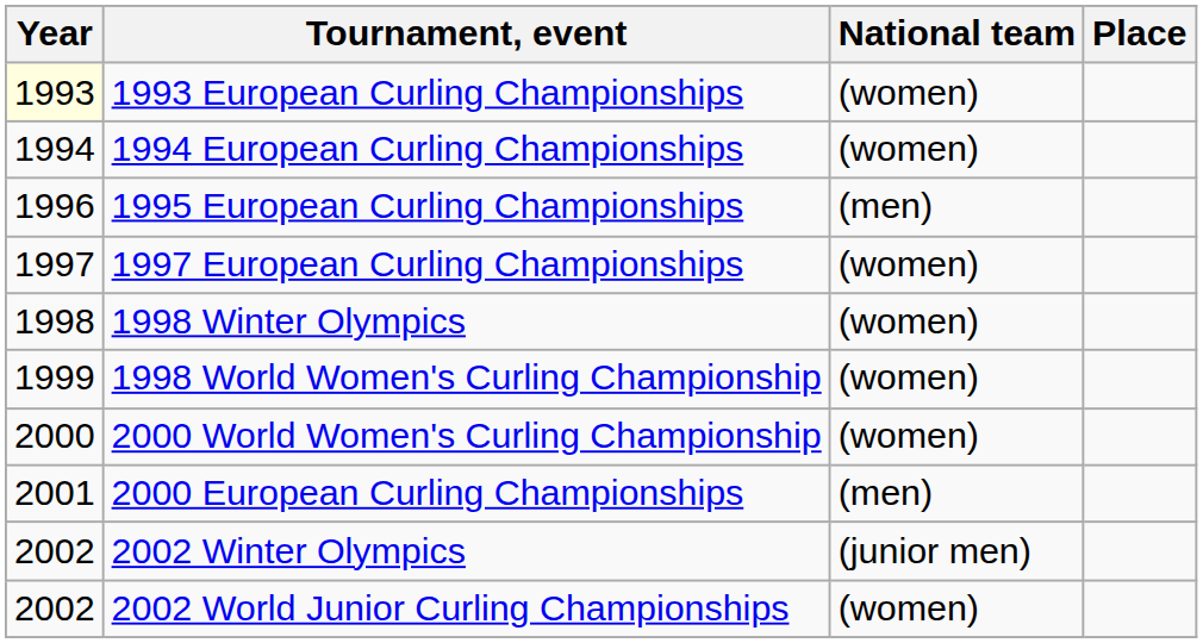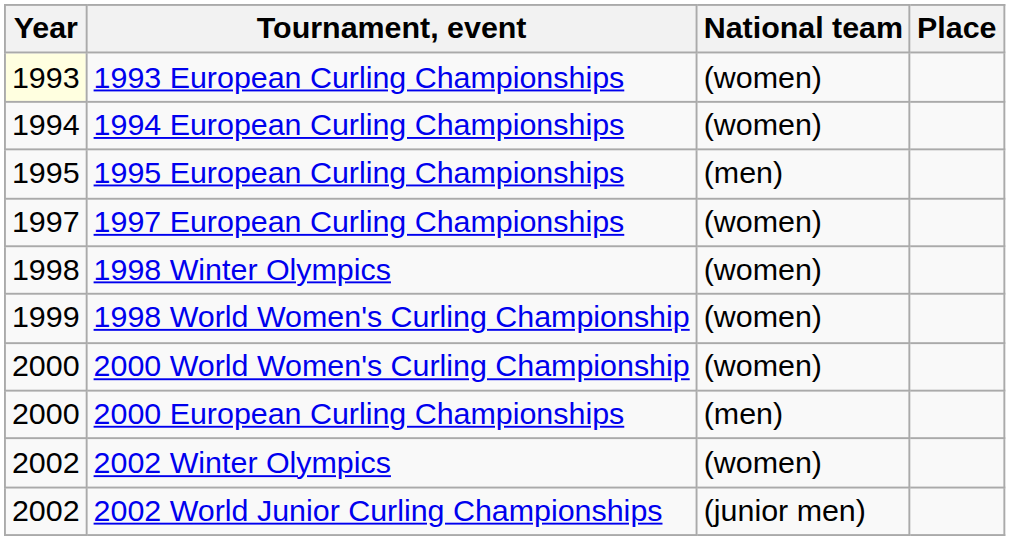1995 European Curling Championships | Year: 1996 -> 1995
2000 European Curling Championships | Year: 2001 -> 2000
2002 Winter Olympics | National team: (junior men) -> (women)
2002 World Junior Curling Championships | National team: (women) -> (junior men)
